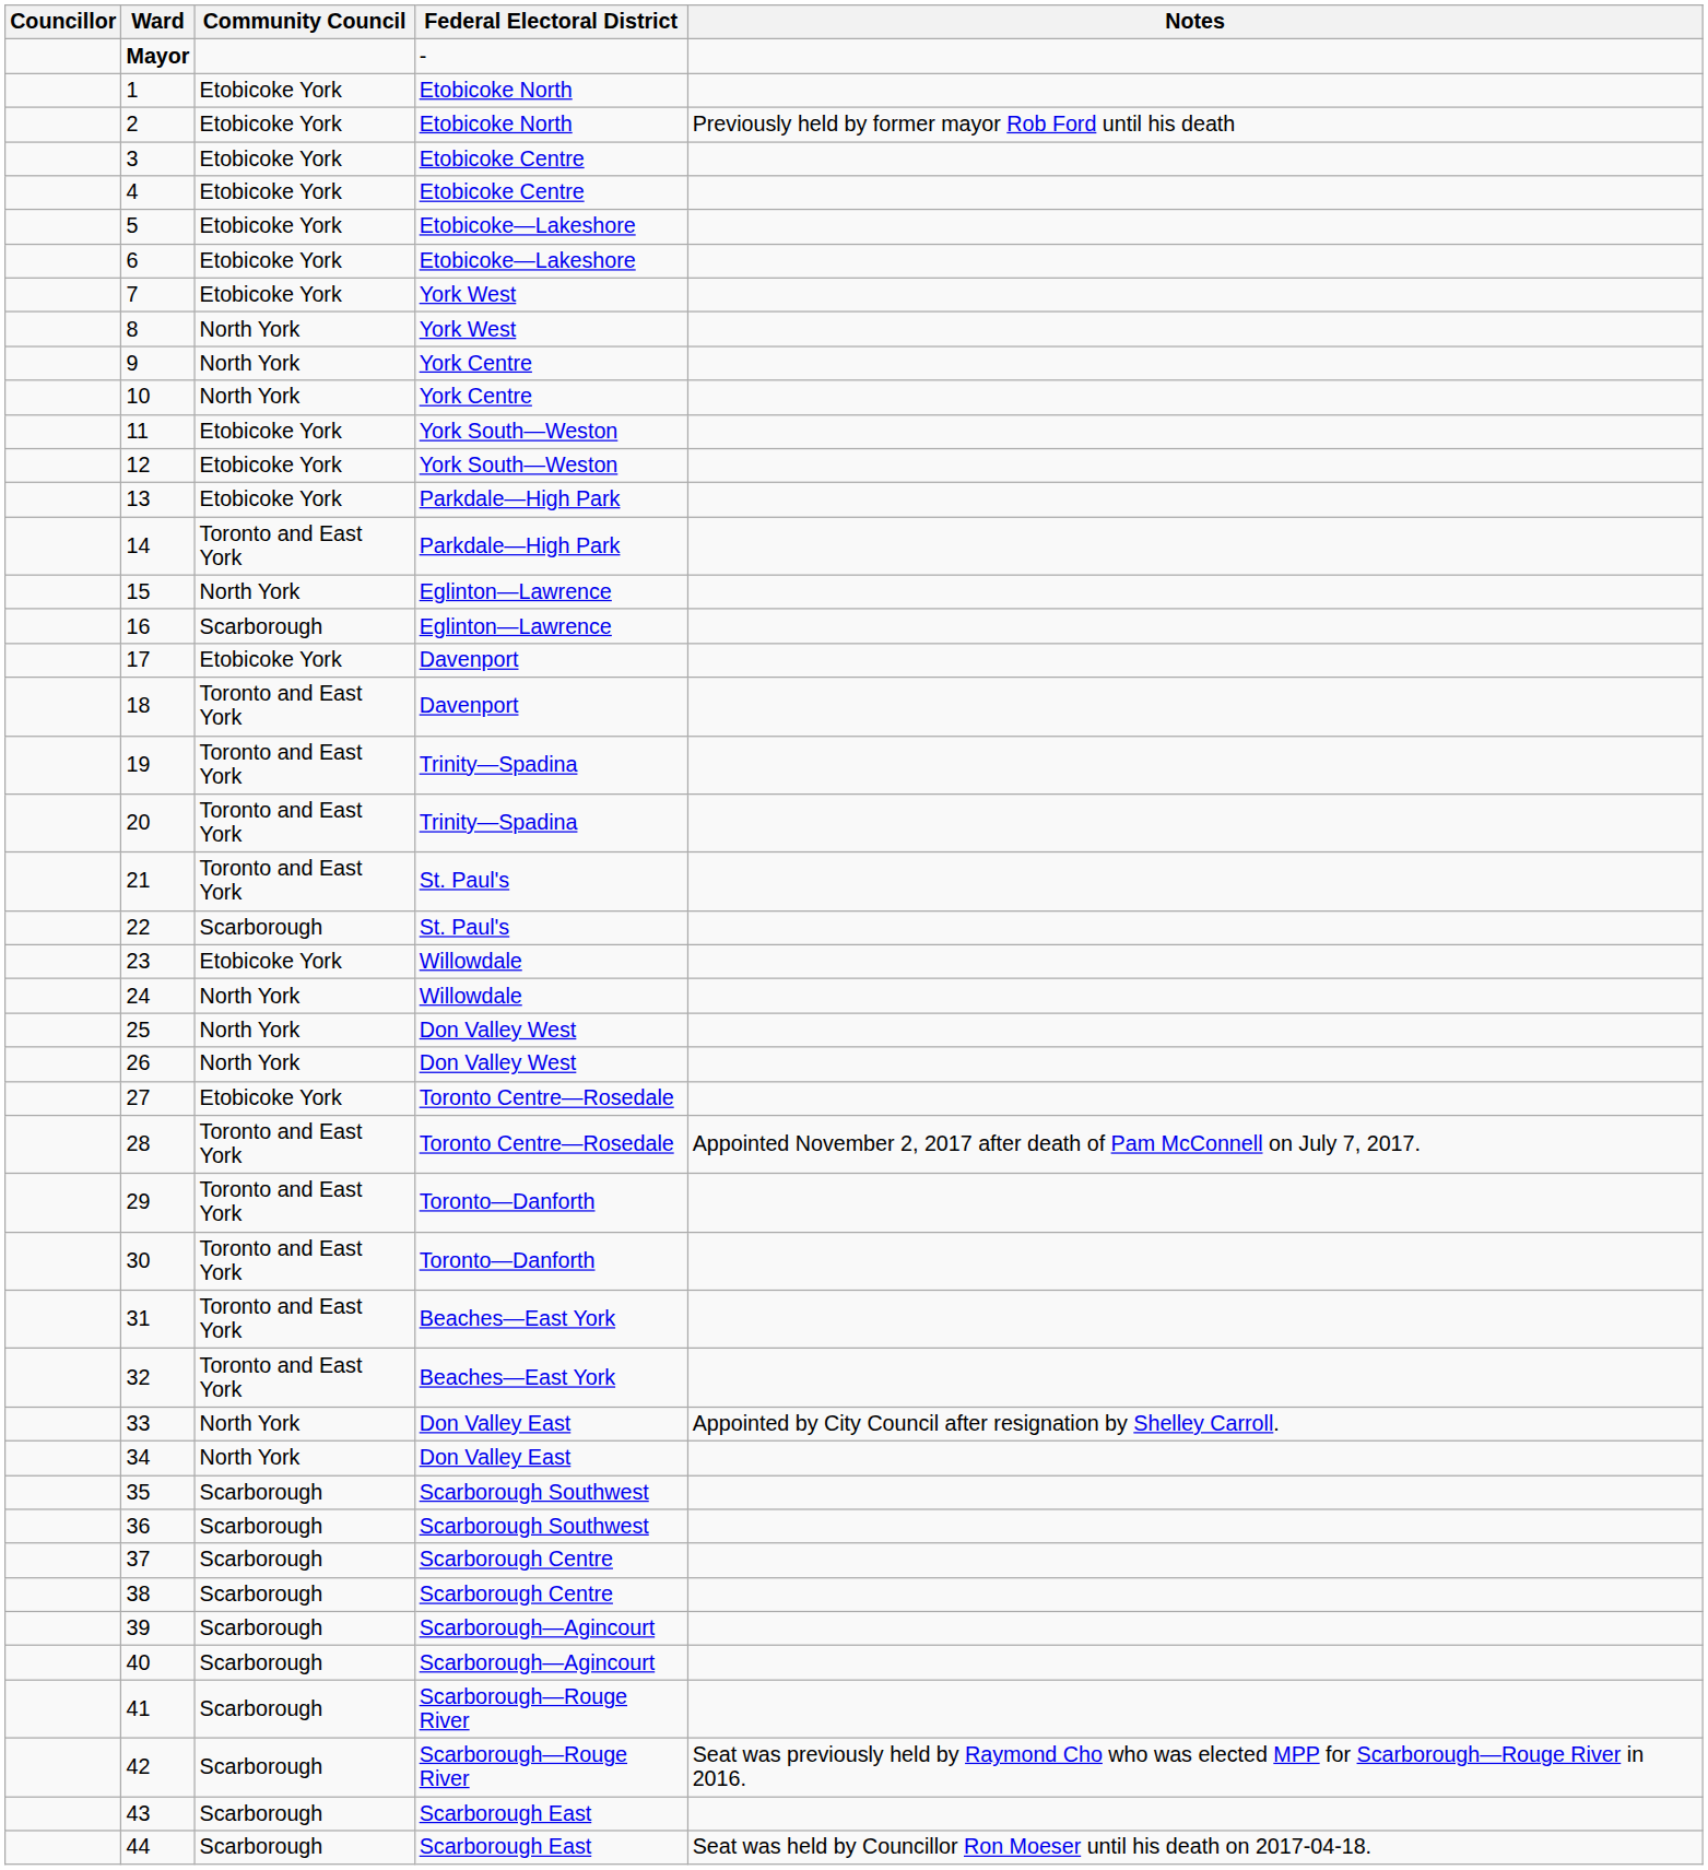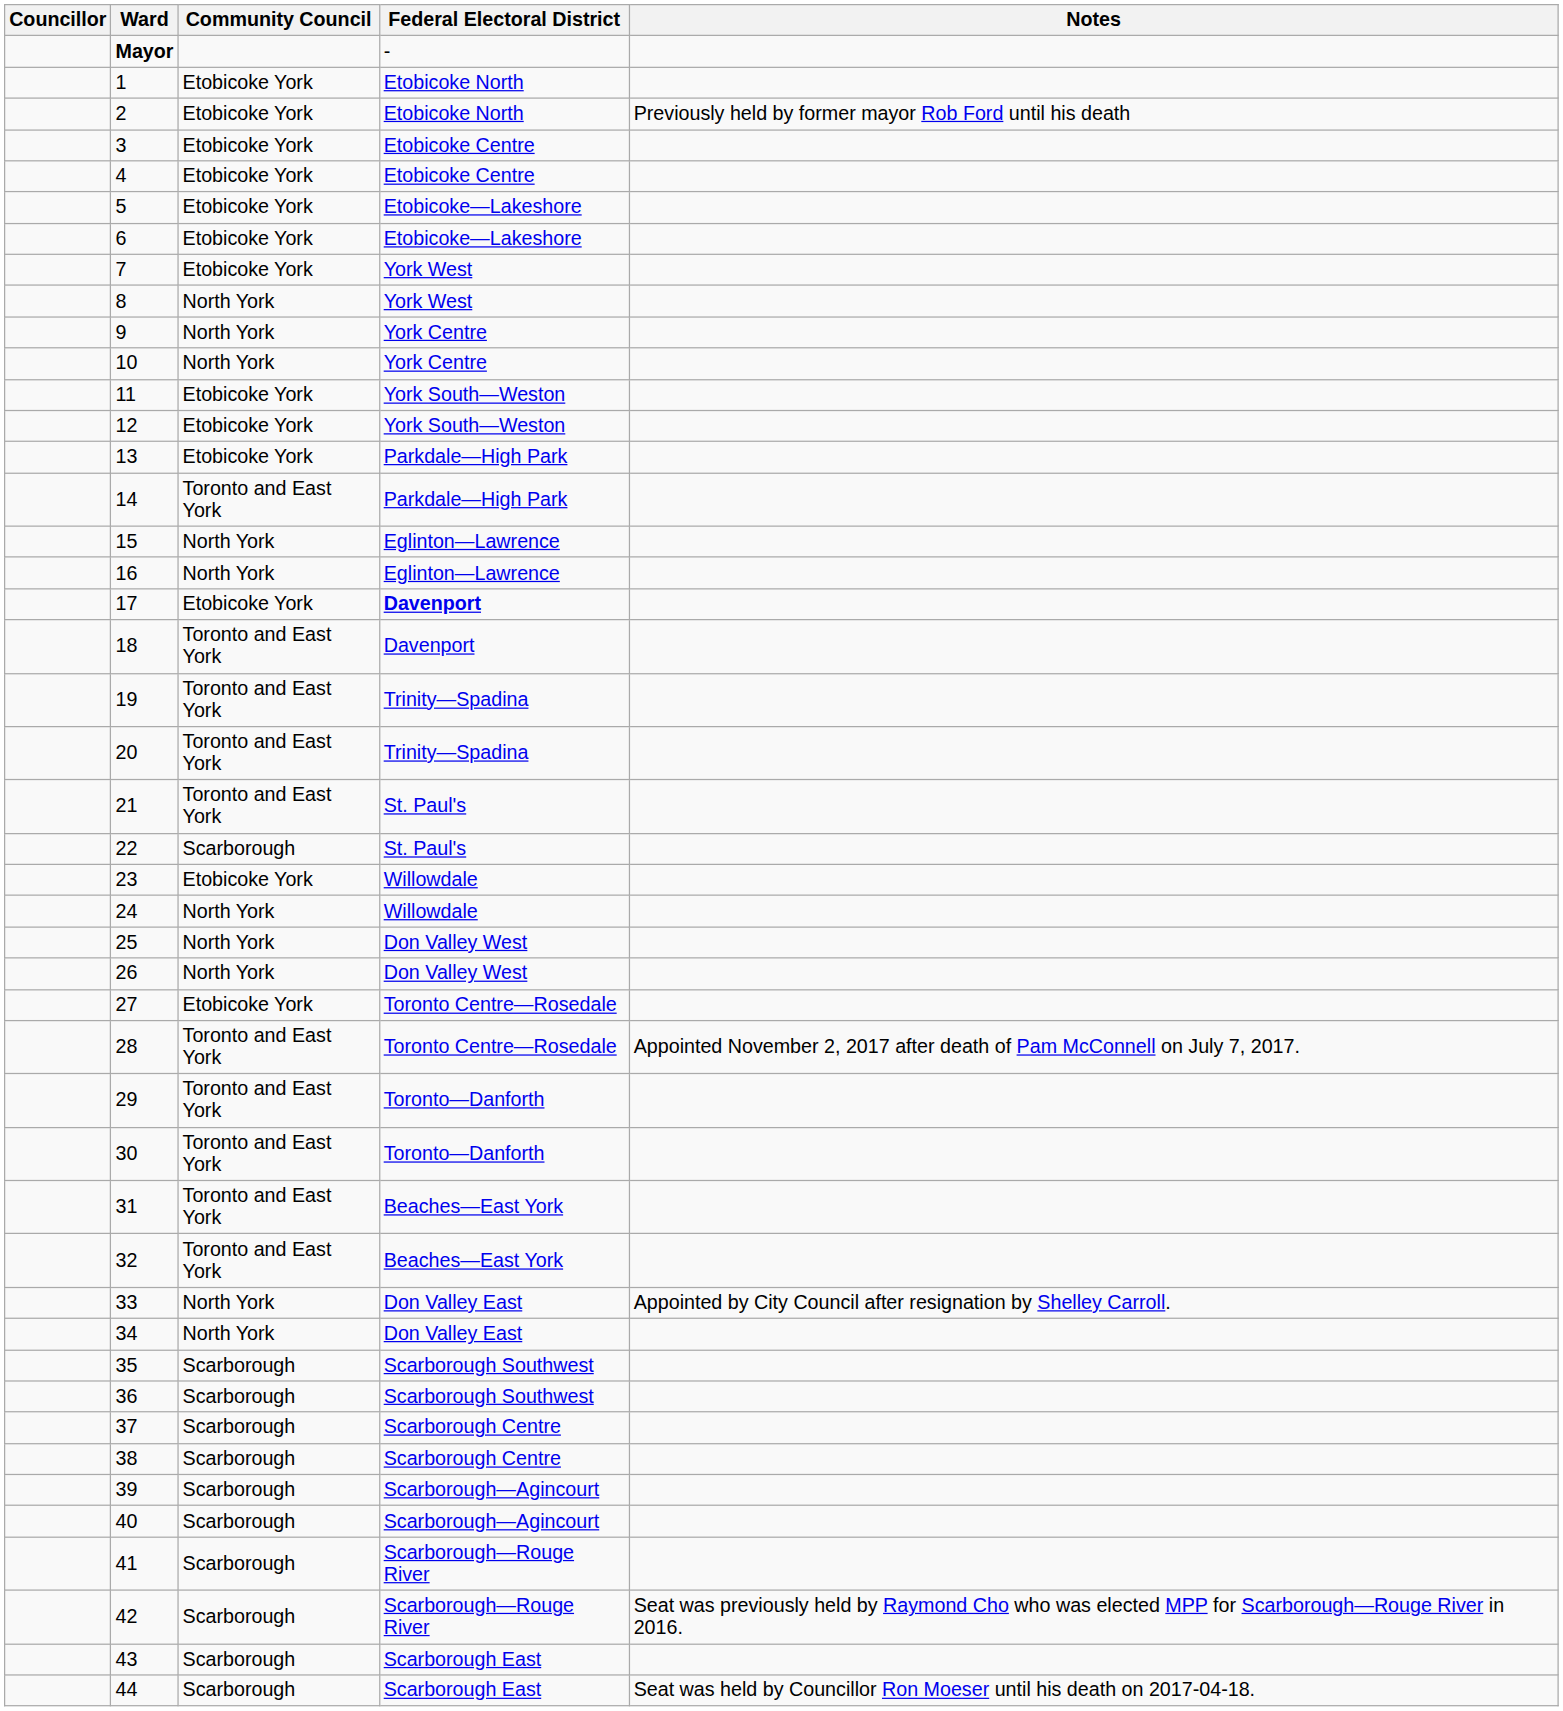16 | Community Council: Scarborough -> North York
17 | Federal Electoral District: normal -> bold
